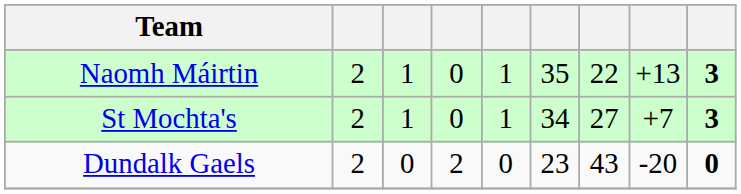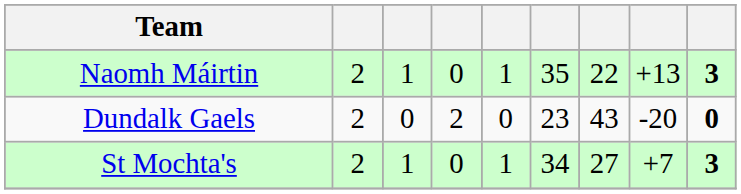rows swapped: St Mochta's <-> Dundalk Gaels
